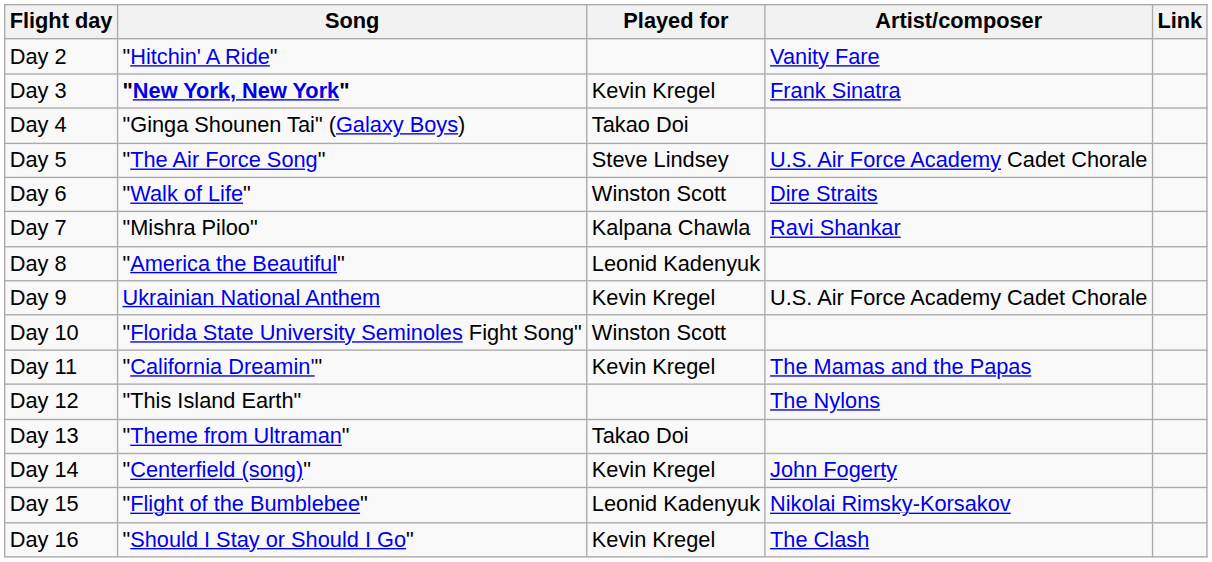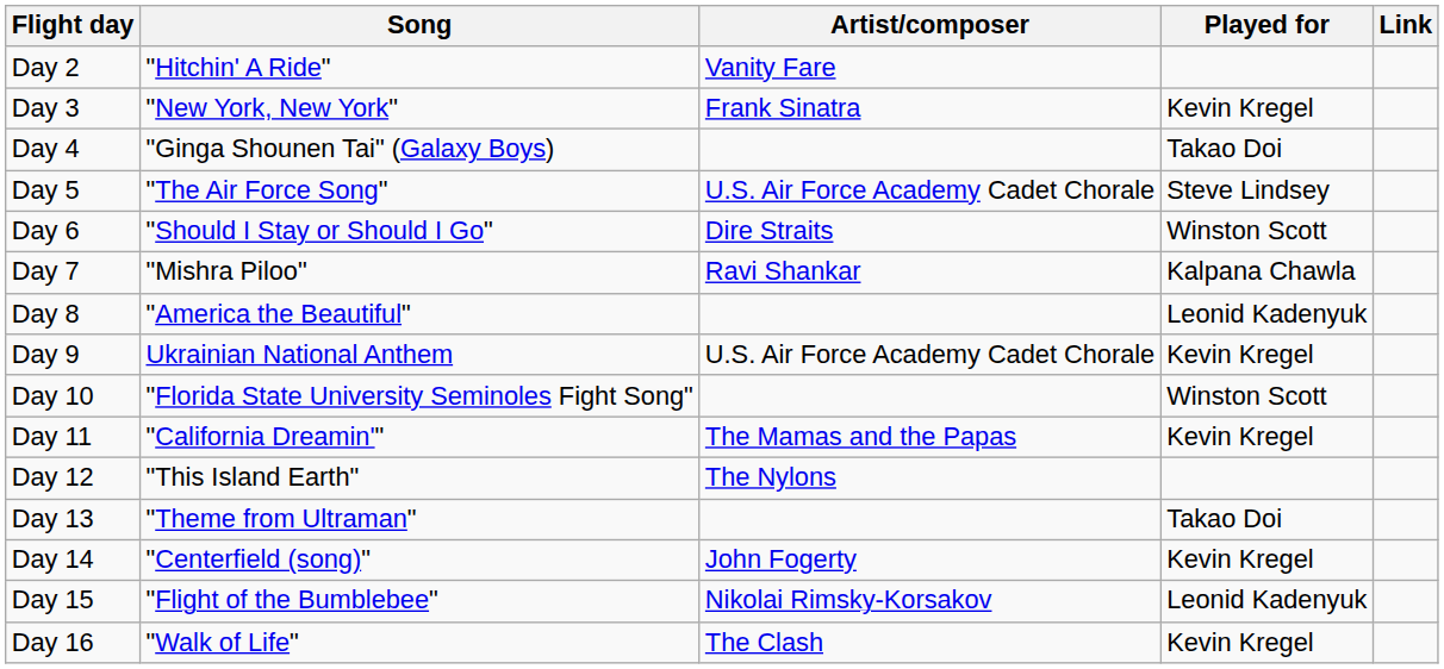columns swapped: Artist/composer <-> Played for
Day 3 | Song: bold -> normal
Day 6 | Song: "Walk of Life" -> "Should I Stay or Should I Go"
Day 16 | Song: "Should I Stay or Should I Go" -> "Walk of Life"
